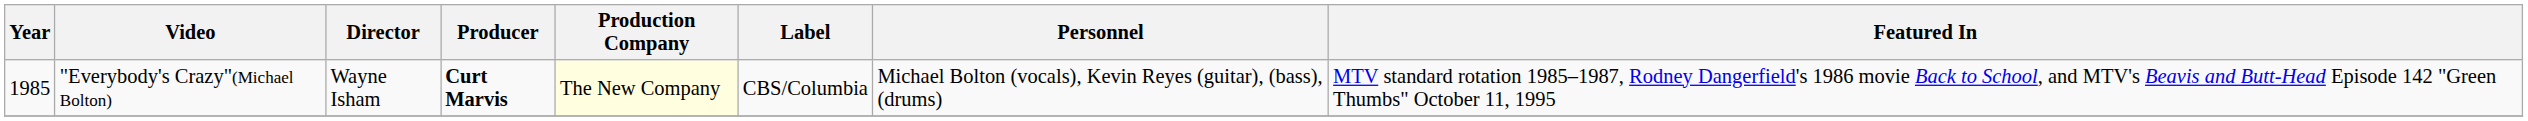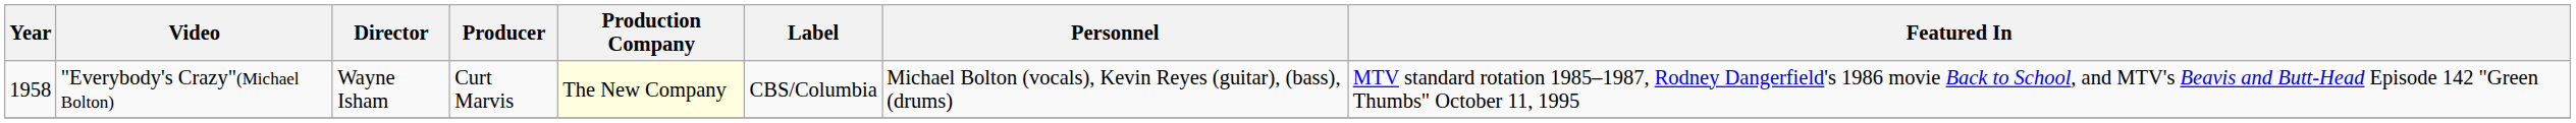"Everybody's Crazy"(Michael Bolton) | Year: 1985 -> 1958
"Everybody's Crazy"(Michael Bolton) | Producer: bold -> normal
